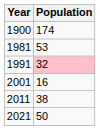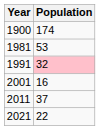2011 | Population: 38 -> 37
2021 | Population: 50 -> 22
